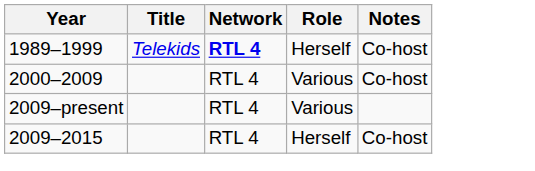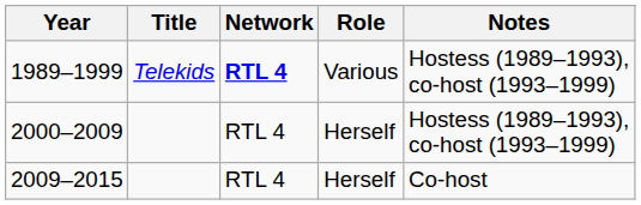1989–1999 | Role: Herself -> Various
1989–1999 | Notes: Co-host -> Hostess (1989–1993), co-host (1993–1999)
2000–2009 | Role: Various -> Herself
2000–2009 | Notes: Co-host -> Hostess (1989–1993), co-host (1993–1999)
- row: 2009–present | RTL 4 | Various
